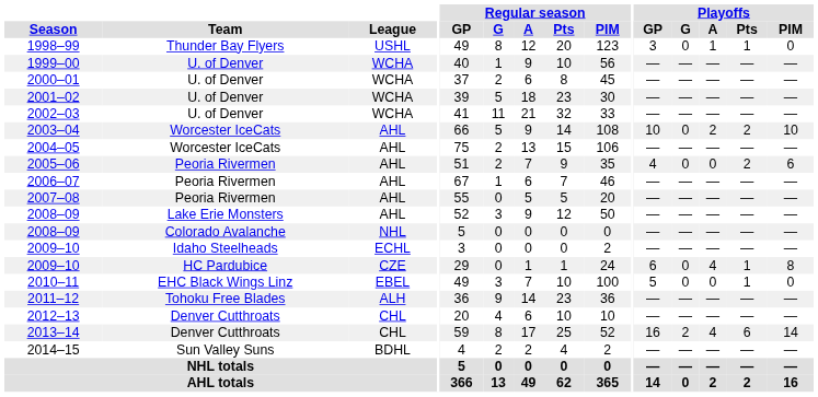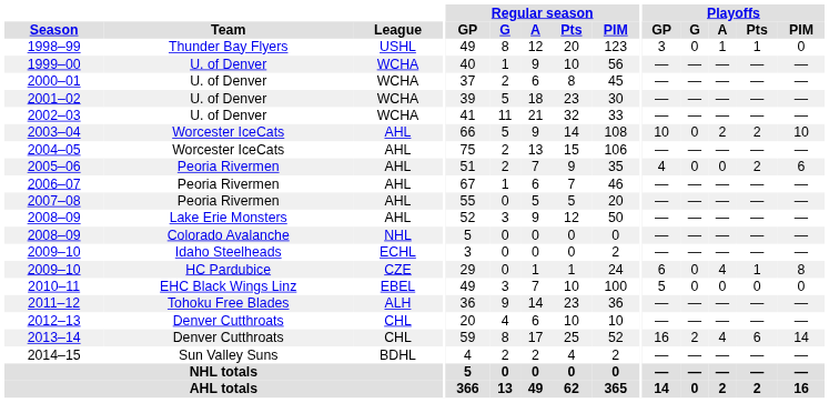2010–11 | Playoffs / Pts: 1 -> 0
